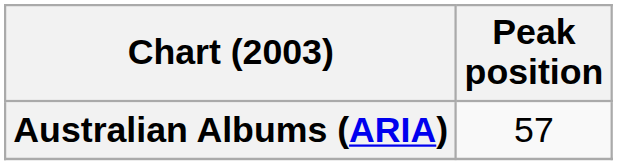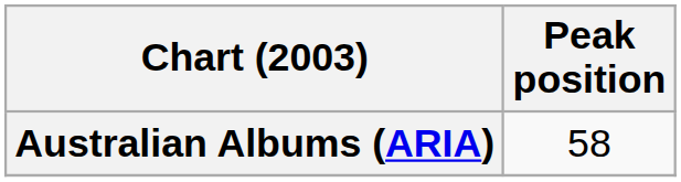Australian Albums (ARIA) | Peak position: 57 -> 58
